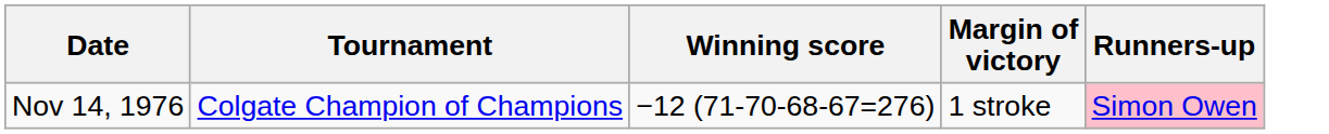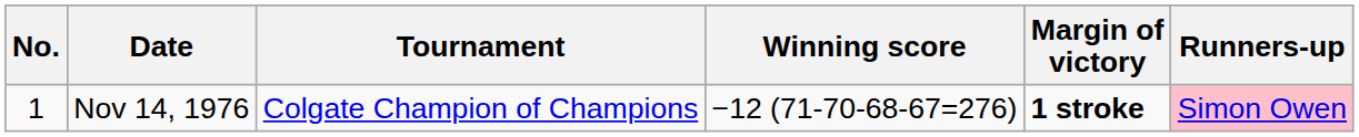+ column: No. | 1
Nov 14, 1976 | Margin of victory: normal -> bold
